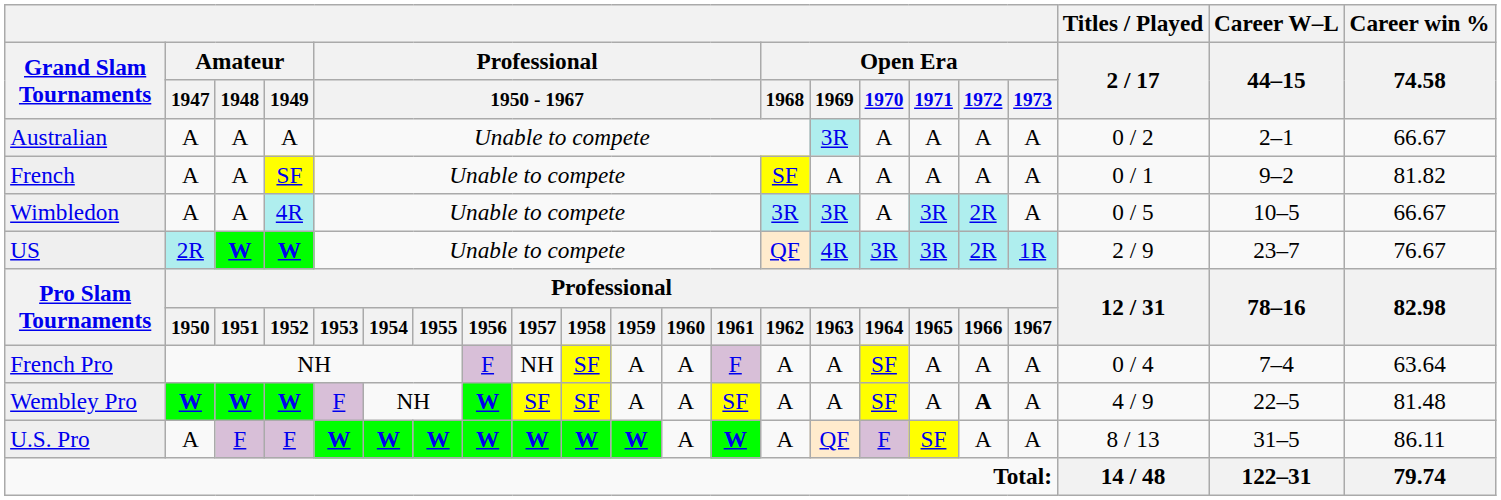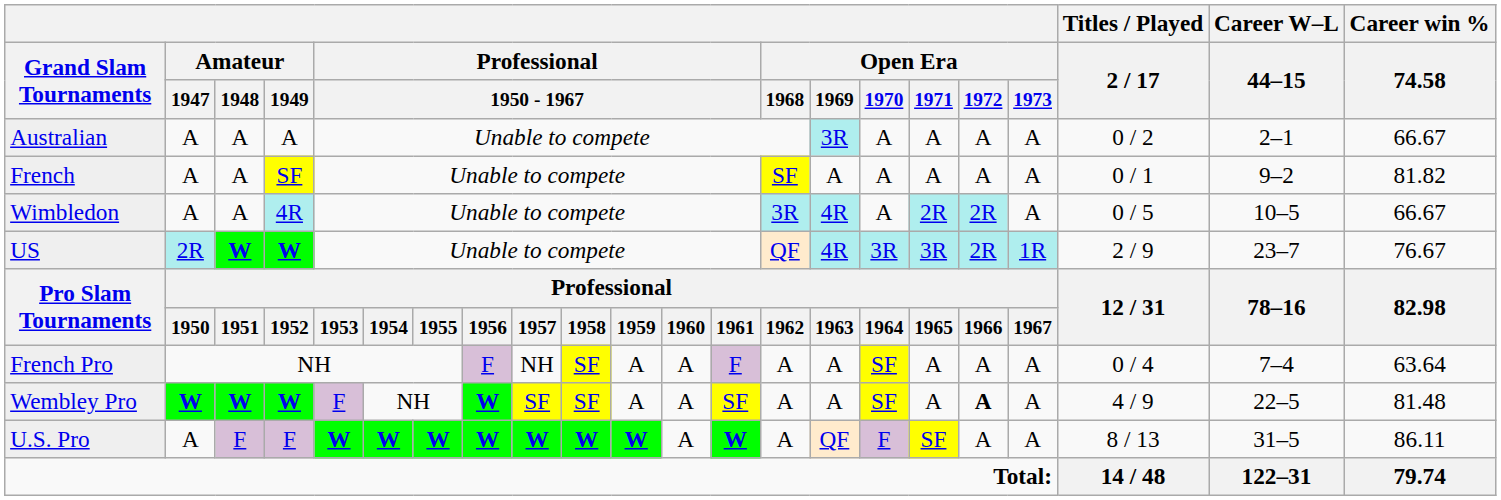Wimbledon | Open Era / 1969: 3R -> 4R
Wimbledon | Open Era / 1971: 3R -> 2R
